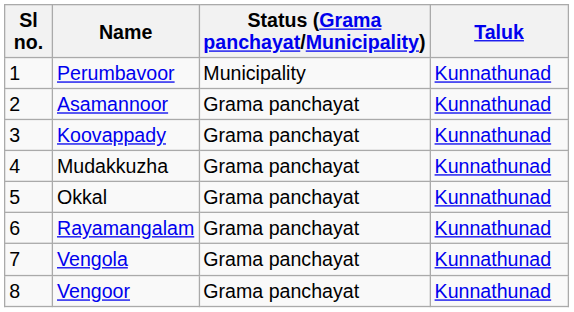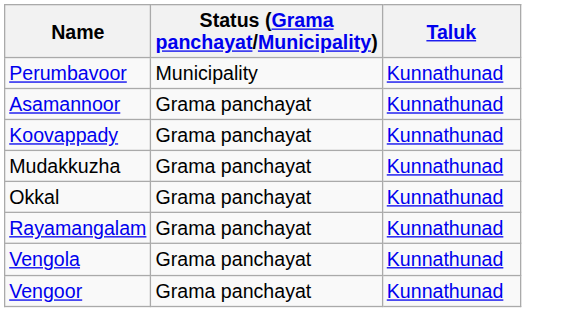- column: Sl no. | 1 | 2 | 3 | 4 | 5 | 6 | 7 | 8
